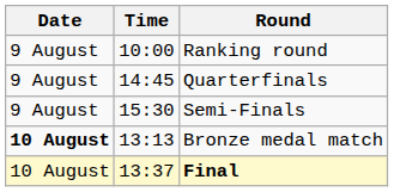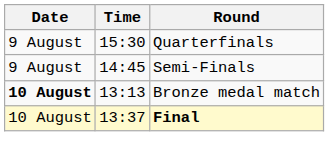- row: 9 August | 10:00 | Ranking round
Quarterfinals | Time: 14:45 -> 15:30
Semi-Finals | Time: 15:30 -> 14:45
